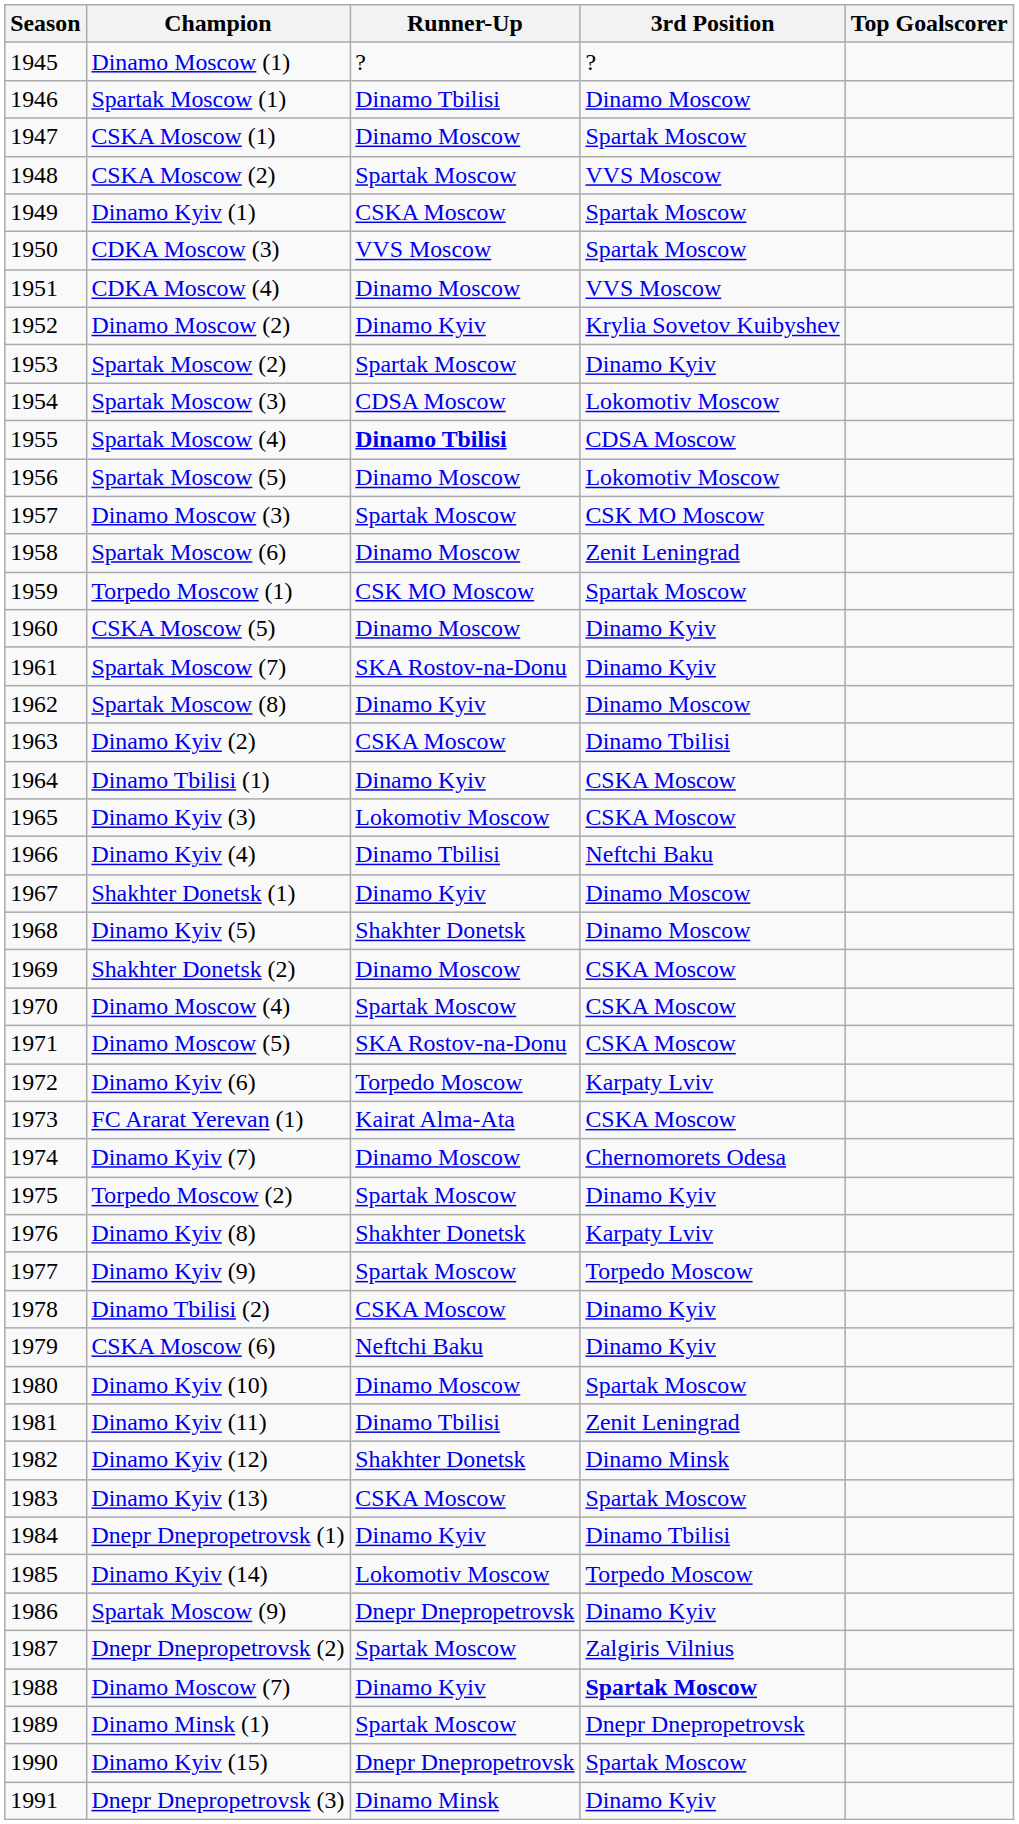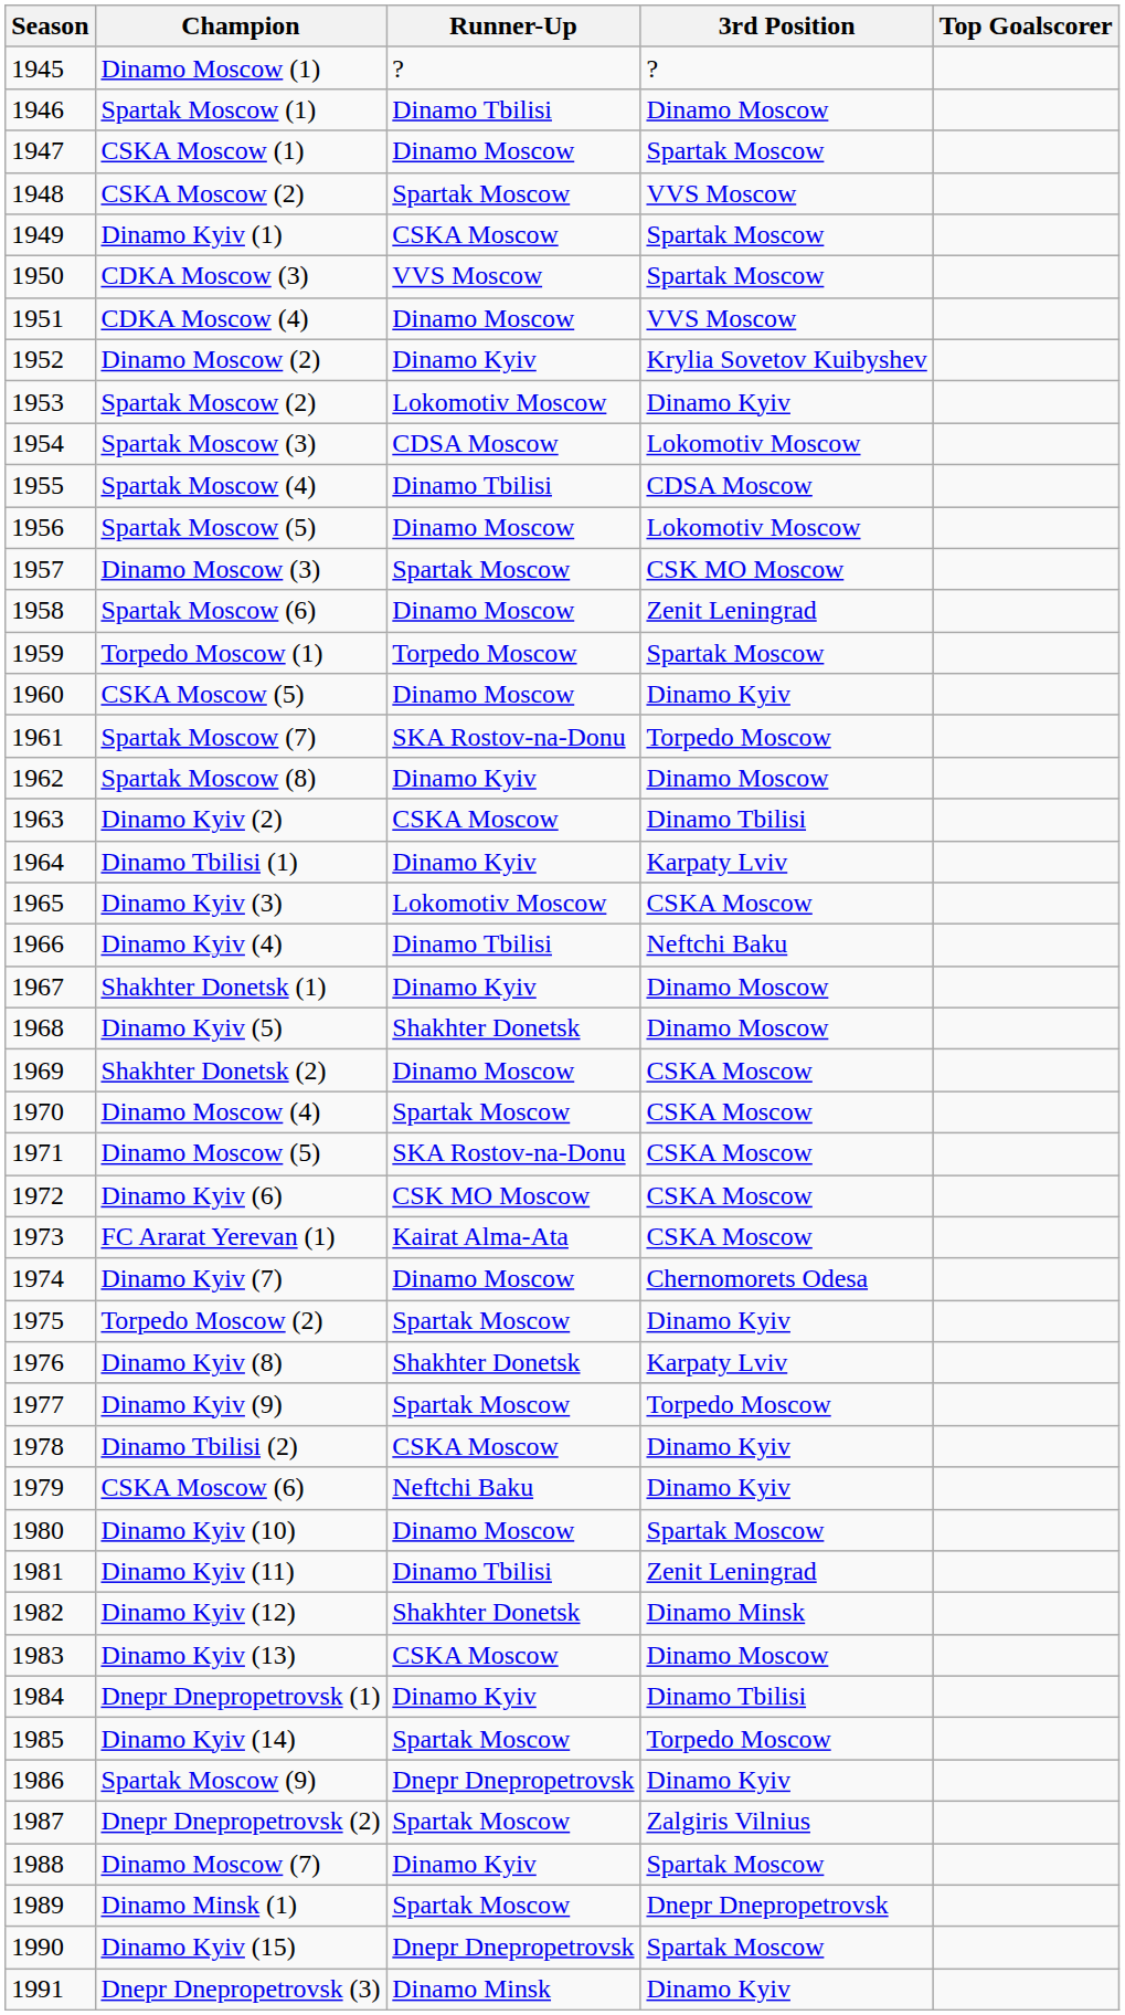Spartak Moscow (2) | Runner-Up: Spartak Moscow -> Lokomotiv Moscow
Spartak Moscow (4) | Runner-Up: bold -> normal
Torpedo Moscow (1) | Runner-Up: CSK MO Moscow -> Torpedo Moscow
Spartak Moscow (7) | 3rd Position: Dinamo Kyiv -> Torpedo Moscow
Dinamo Tbilisi (1) | 3rd Position: CSKA Moscow -> Karpaty Lviv
Dinamo Kyiv (6) | Runner-Up: Torpedo Moscow -> CSK MO Moscow
Dinamo Kyiv (6) | 3rd Position: Karpaty Lviv -> CSKA Moscow
Dinamo Kyiv (13) | 3rd Position: Spartak Moscow -> Dinamo Moscow
Dinamo Kyiv (14) | Runner-Up: Lokomotiv Moscow -> Spartak Moscow
Dinamo Moscow (7) | 3rd Position: bold -> normal
